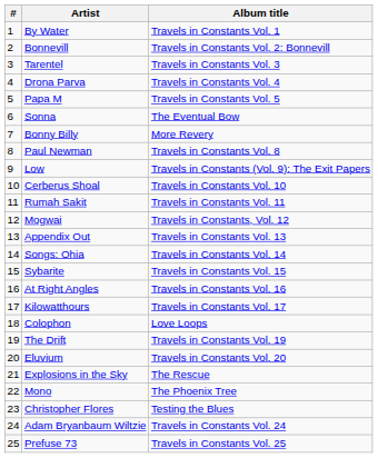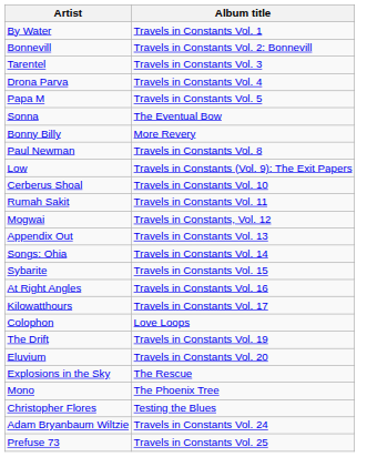- column: # | 1 | 2 | 3 | 4 | 5 | 6 | 7 | 8 | 9 | 10 | 11 | 12 | 13 | 14 | 15 | 16 | 17 | 18 | 19 | 20 | 21 | 22 | 23 | 24 | 25
